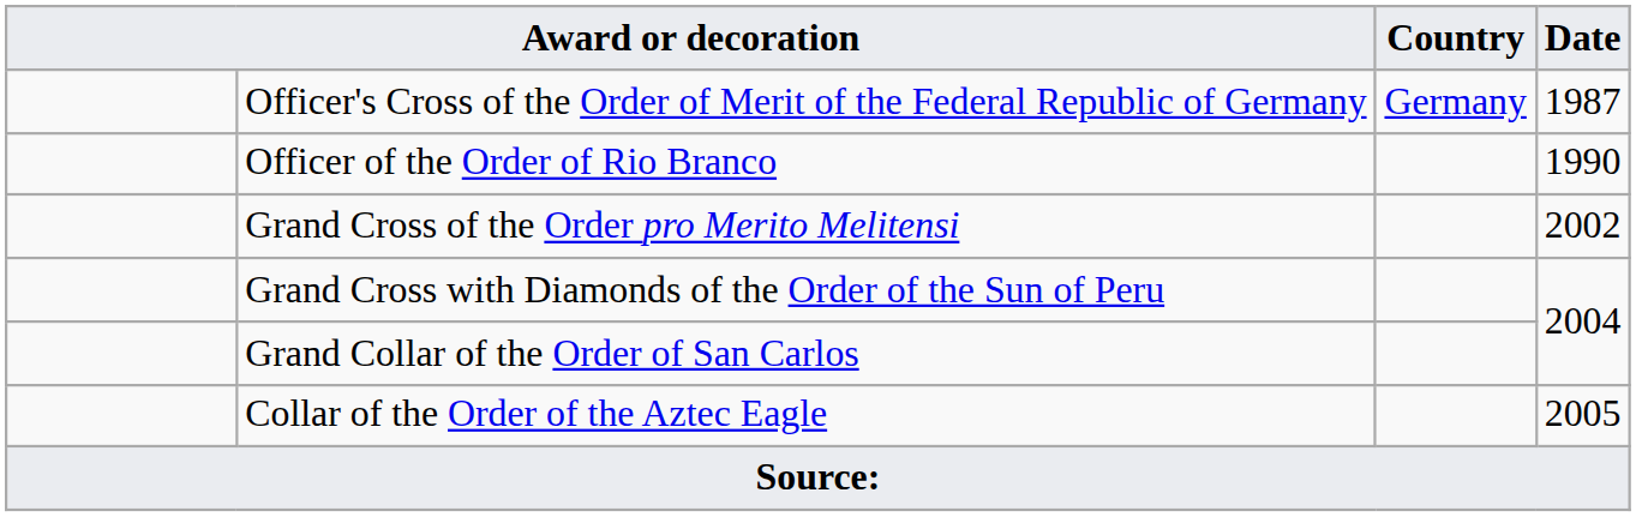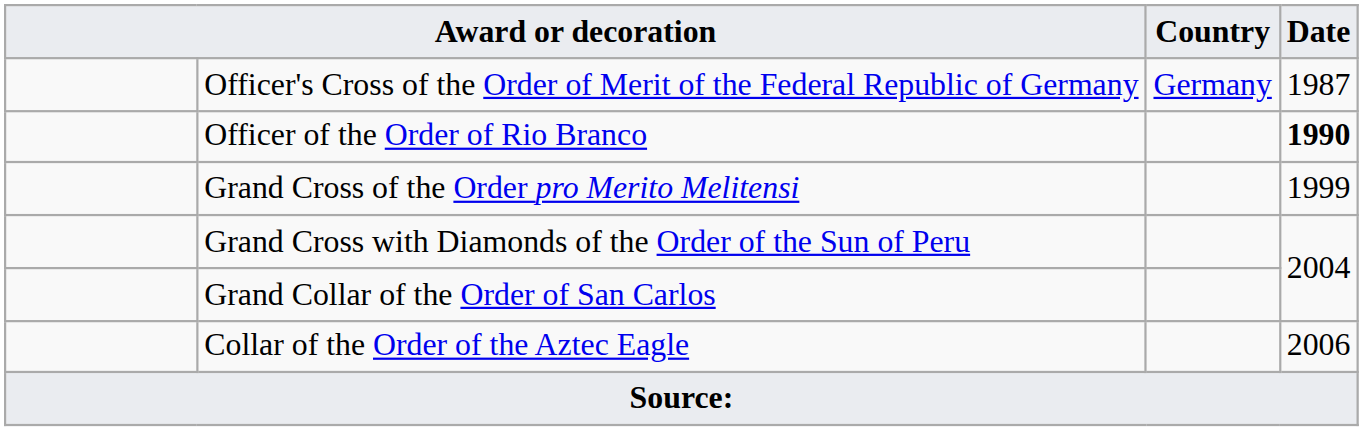Officer of the Order of Rio Branco | Date: normal -> bold
Grand Cross of the Order pro Merito Melitensi | Date: 2002 -> 1999
Collar of the Order of the Aztec Eagle | Date: 2005 -> 2006
